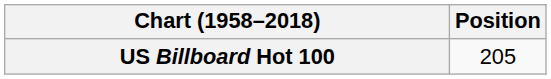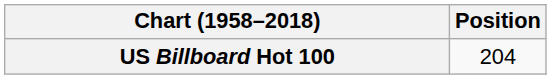US Billboard Hot 100 | Position: 205 -> 204
